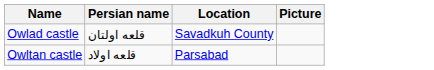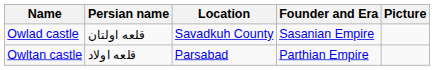+ column: Founder and Era | Sasanian Empire | Parthian Empire
